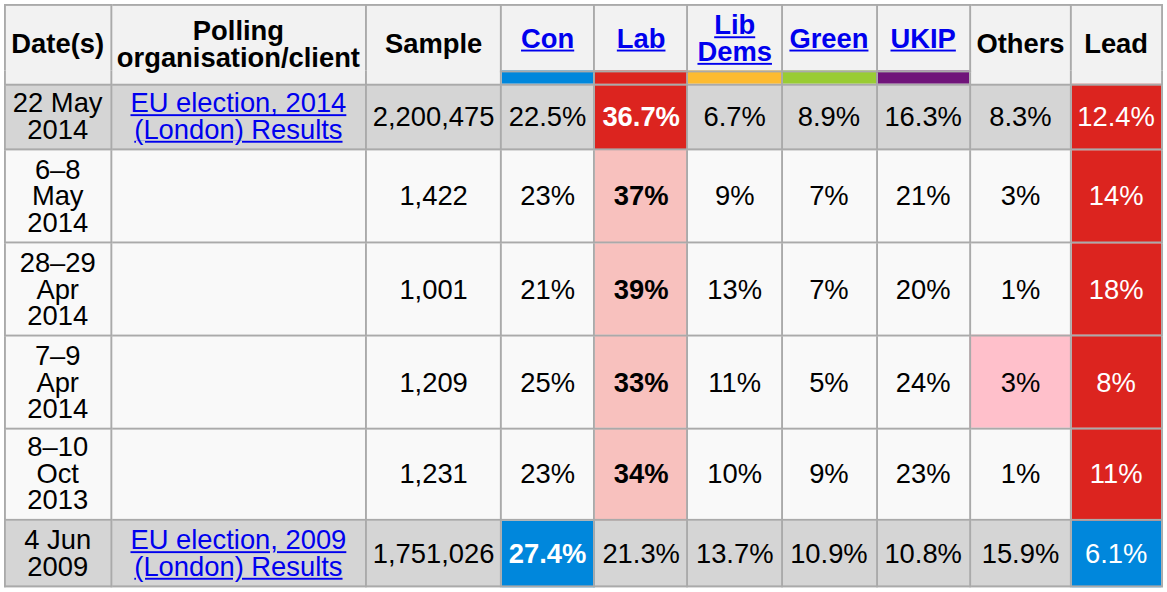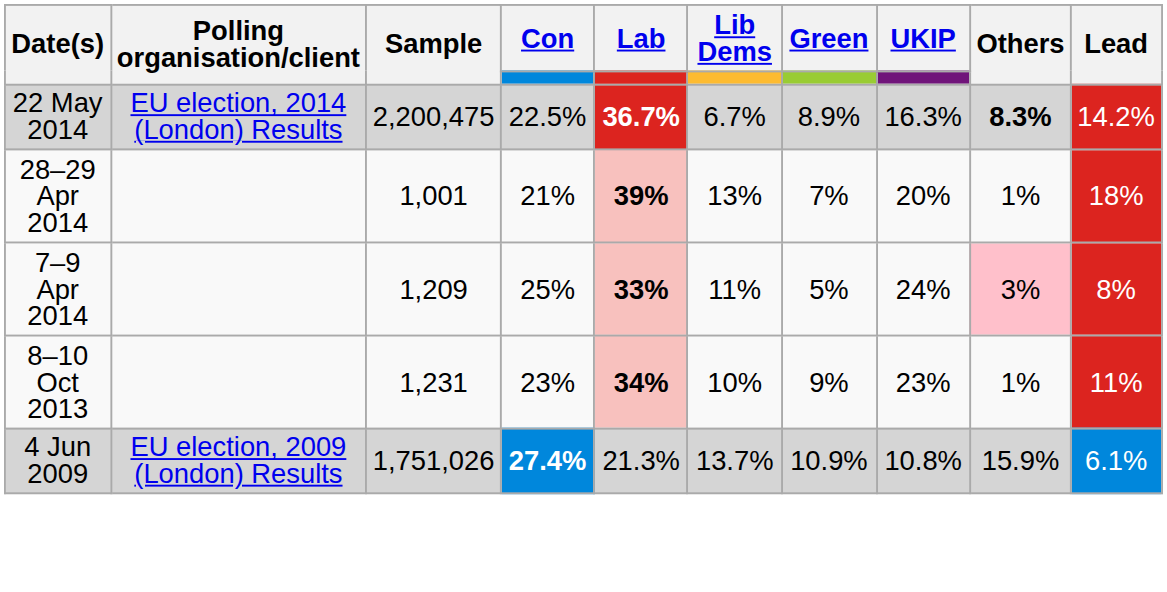22 May 2014 | Others: normal -> bold
22 May 2014 | Lead: 12.4% -> 14.2%
- row: 6–8 May 2014 | 1,422 | 23% | 37% | 9% | 7% | 21% | 3% | 14%
